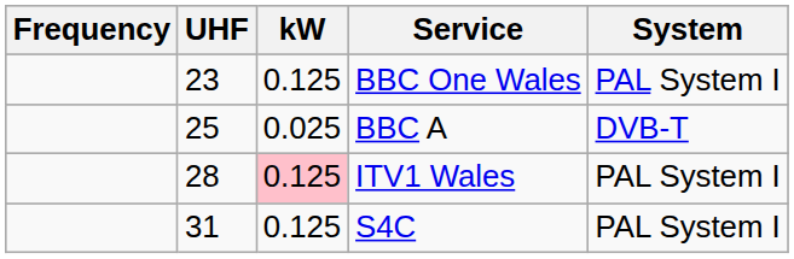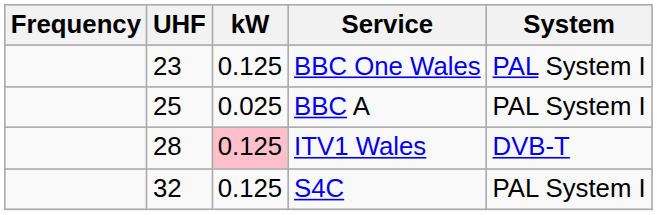BBC A | System: DVB-T -> PAL System I
ITV1 Wales | System: PAL System I -> DVB-T
S4C | UHF: 31 -> 32
